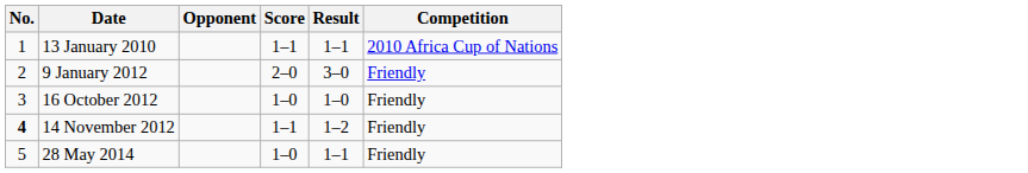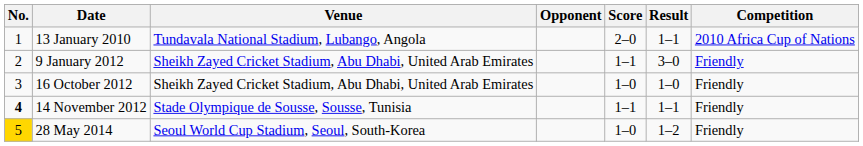+ column: Venue | Tundavala National Stadium, Lubango, Angola | Sheikh Zayed Cricket Stadium, Abu Dhabi, United Arab Emirates | Sheikh Zayed Cricket Stadium, Abu Dhabi, United Arab Emirates | Stade Olympique de Sousse, Sousse, Tunisia | Seoul World Cup Stadium, Seoul, South-Korea
13 January 2010 | Score: 1–1 -> 2–0
9 January 2012 | Score: 2–0 -> 1–1
14 November 2012 | Result: 1–2 -> 1–1
28 May 2014 | No.: no background -> gold background
28 May 2014 | Result: 1–1 -> 1–2
